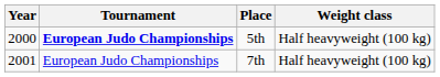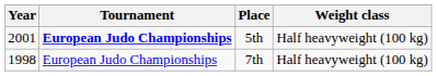5th | Year: 2000 -> 2001
7th | Year: 2001 -> 1998
